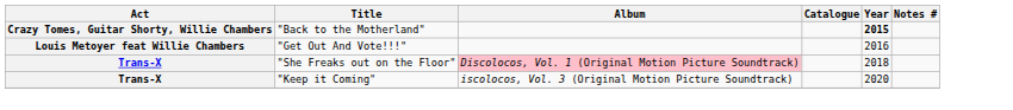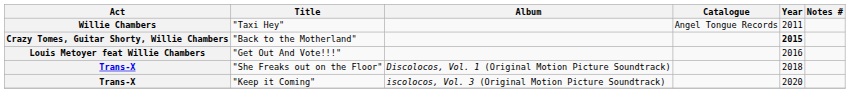+ row: Willie Chambers | "Taxi Hey" | Angel Tongue Records | 2011
"She Freaks out on the Floor" | Album: pink background -> no background
